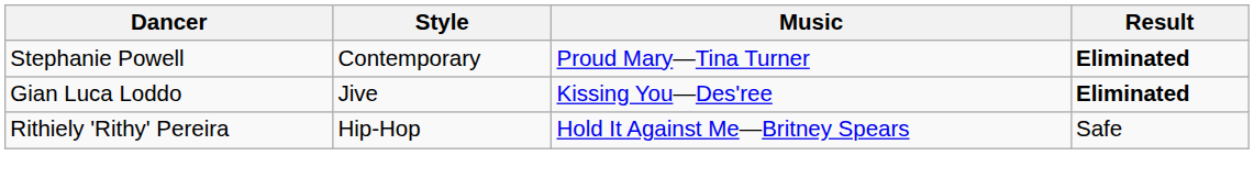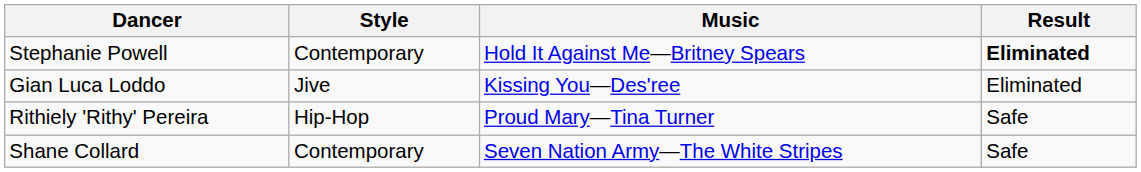Stephanie Powell | Music: Proud Mary—Tina Turner -> Hold It Against Me—Britney Spears
Gian Luca Loddo | Result: bold -> normal
Rithiely 'Rithy' Pereira | Music: Hold It Against Me—Britney Spears -> Proud Mary—Tina Turner
+ row: Shane Collard | Contemporary | Seven Nation Army—The White Stripes | Safe
